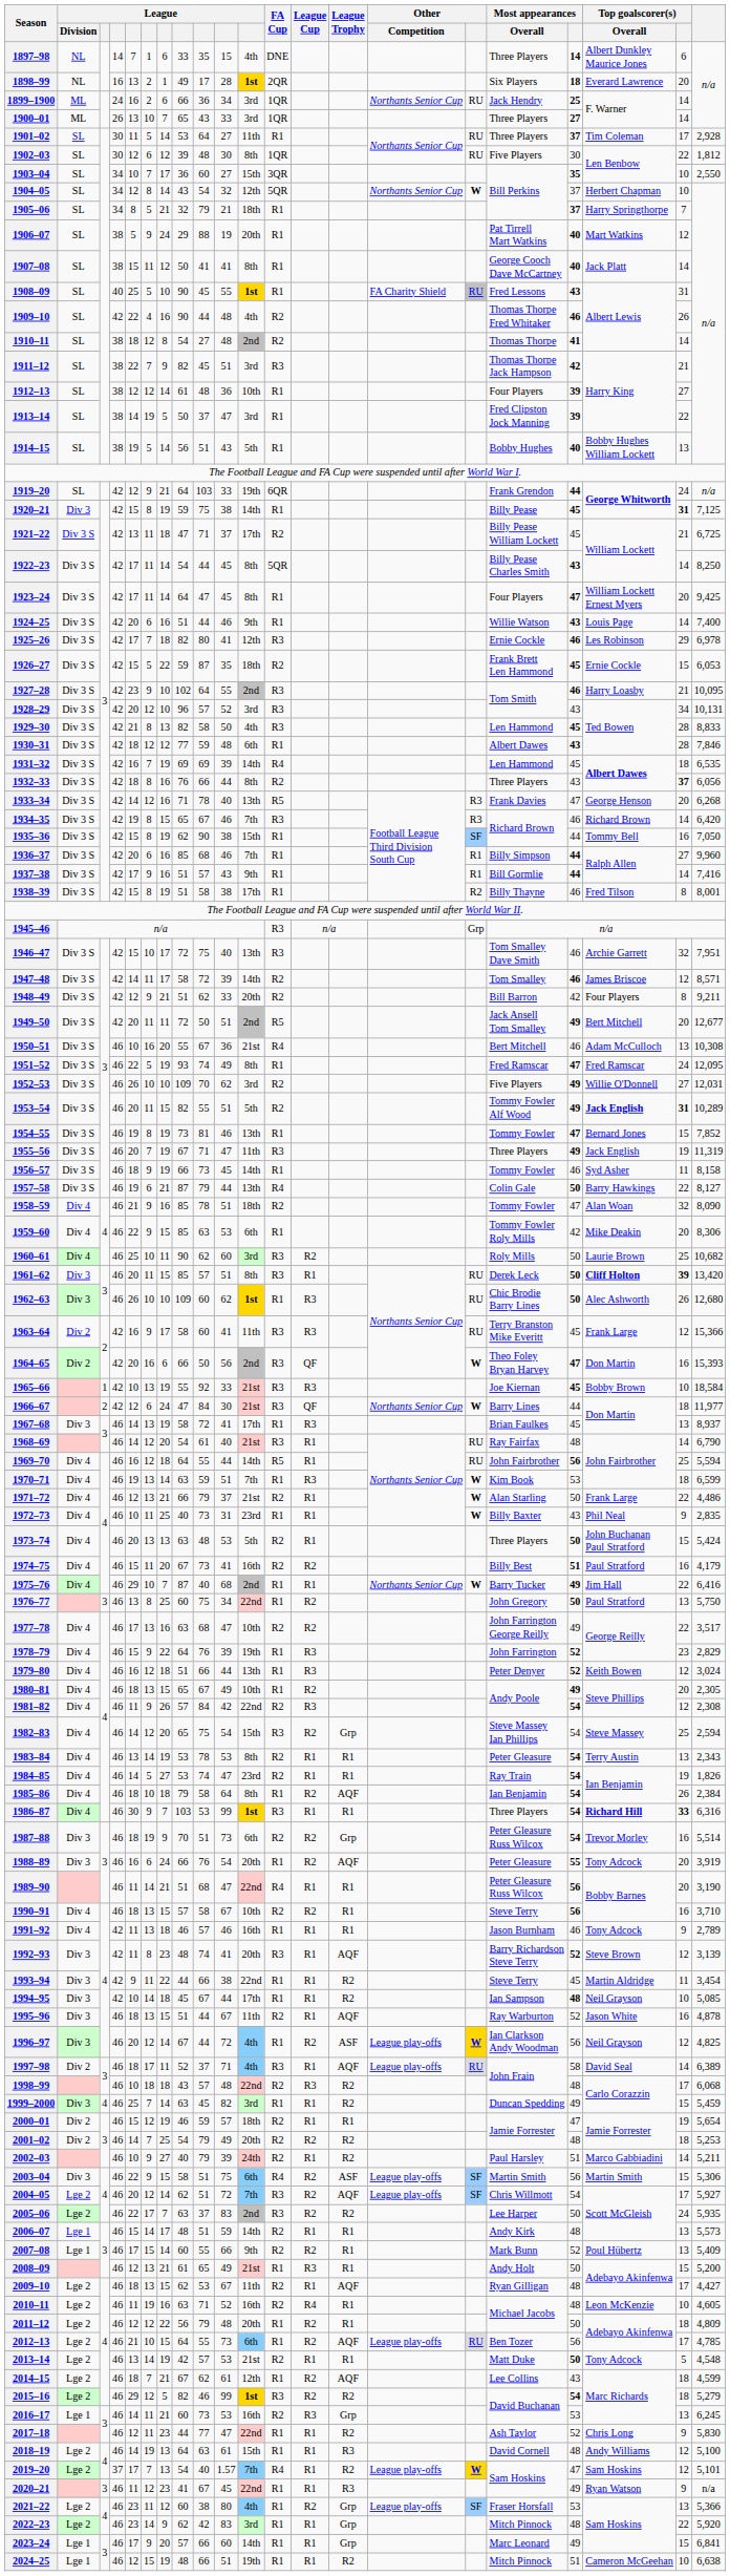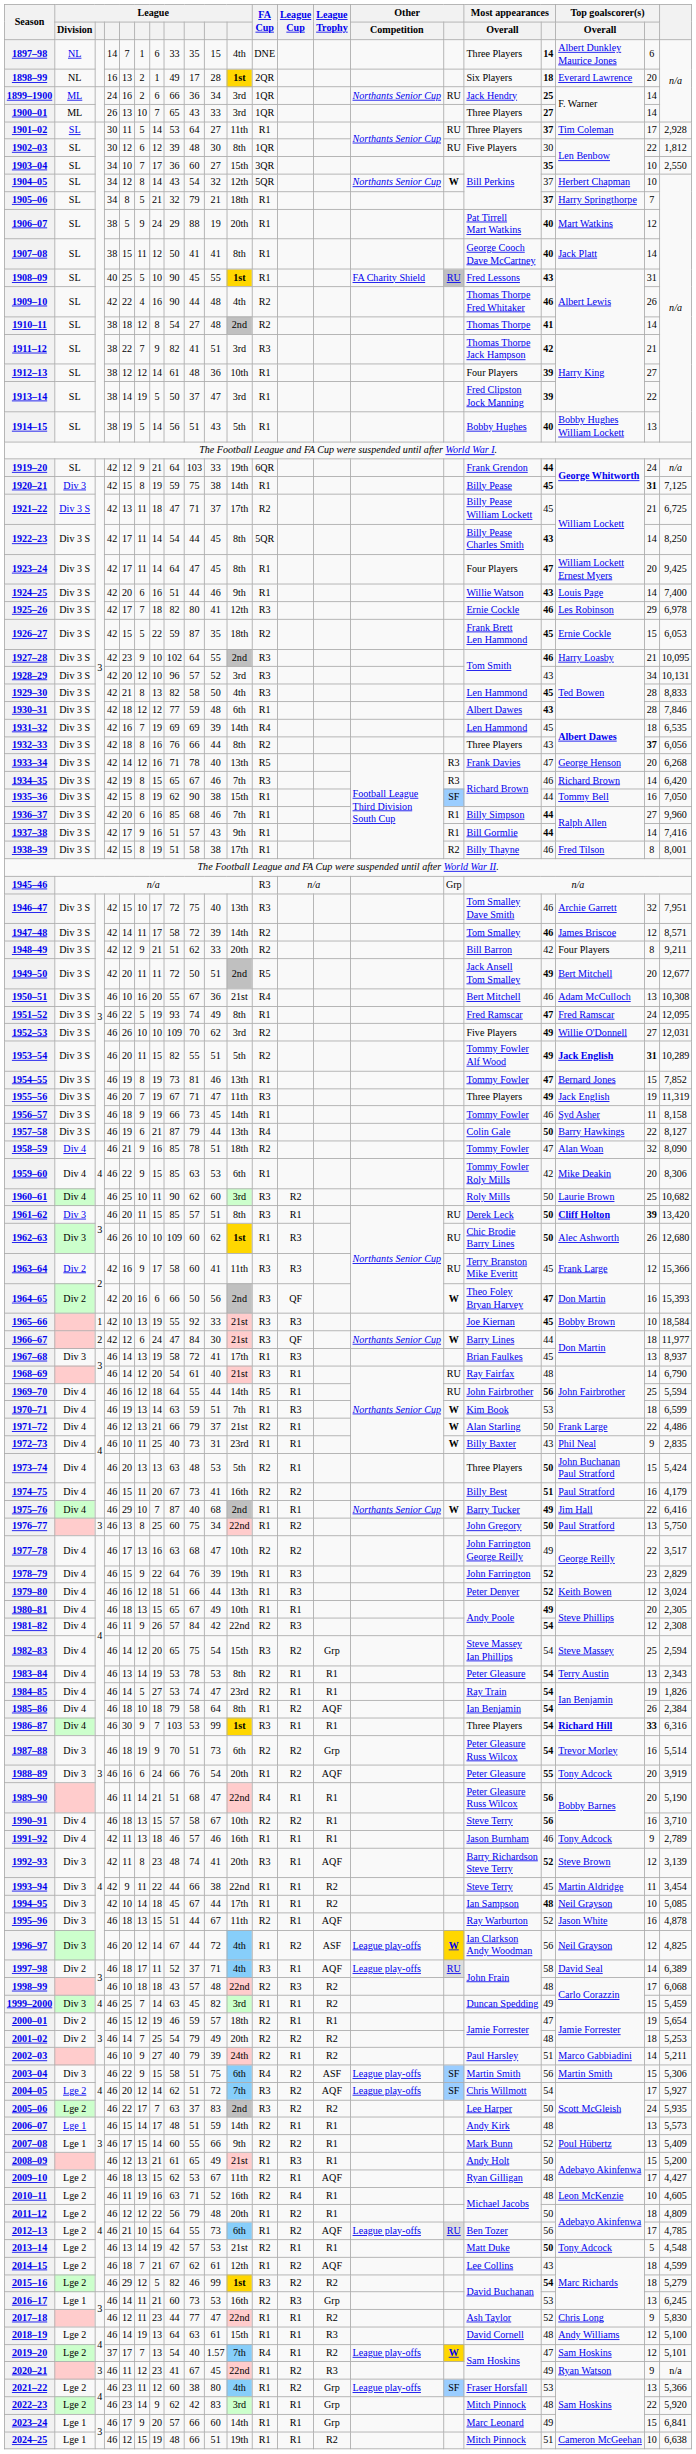1911–12 | column 9: 45 -> 41
1980–81 | League Cup: R2 -> R1
1989–90 | column 21: 3,190 -> 5,190
2020–21 | League Cup: R1 -> R2
